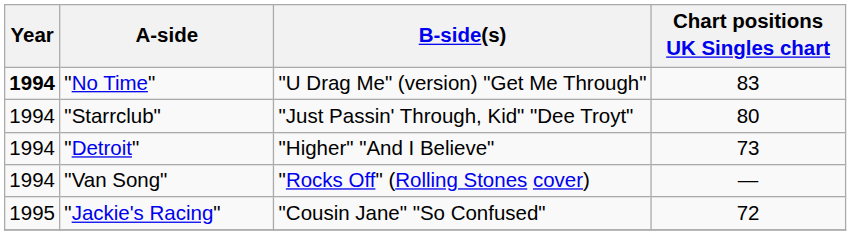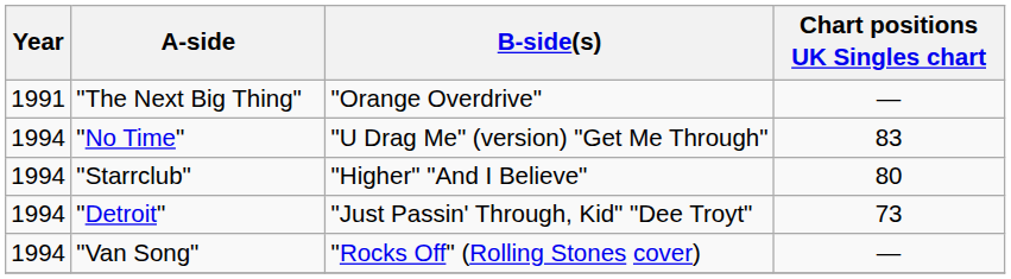+ row: 1991 | "The Next Big Thing" | "Orange Overdrive" | —
"No Time" | Year: bold -> normal
"Starrclub" | B-side(s): "Just Passin' Through, Kid" "Dee Troyt" -> "Higher" "And I Believe"
"Detroit" | B-side(s): "Higher" "And I Believe" -> "Just Passin' Through, Kid" "Dee Troyt"
- row: 1995 | "Jackie's Racing" | "Cousin Jane" "So Confused" | 72
